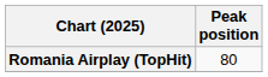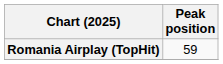Romania Airplay (TopHit) | Peak position: 80 -> 59
